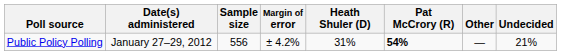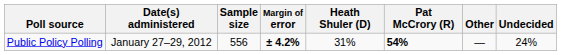Public Policy Polling | Margin of error: normal -> bold
Public Policy Polling | Undecided: 21% -> 24%
